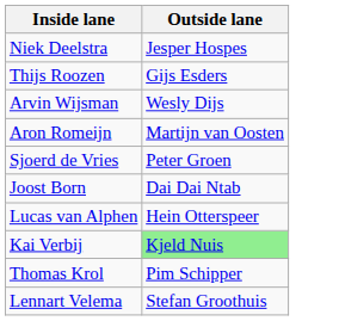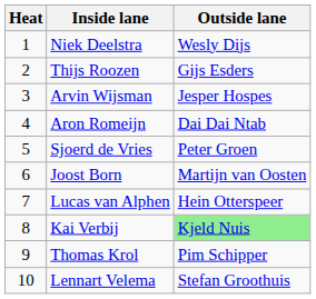+ column: Heat | 1 | 2 | 3 | 4 | 5 | 6 | 7 | 8 | 9 | 10
Niek Deelstra | Outside lane: Jesper Hospes -> Wesly Dijs
Arvin Wijsman | Outside lane: Wesly Dijs -> Jesper Hospes
Aron Romeijn | Outside lane: Martijn van Oosten -> Dai Dai Ntab
Joost Born | Outside lane: Dai Dai Ntab -> Martijn van Oosten
